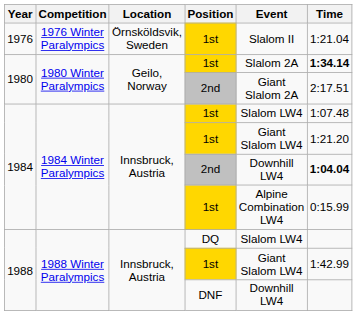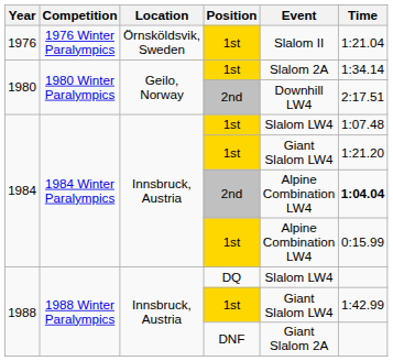1980 / 1st | Time: bold -> normal
1980 / 2nd | Event: Giant Slalom 2A -> Downhill LW4
1984 / 2nd | Event: Downhill LW4 -> Alpine Combination LW4
1988 / DNF | Event: Downhill LW4 -> Giant Slalom 2A
